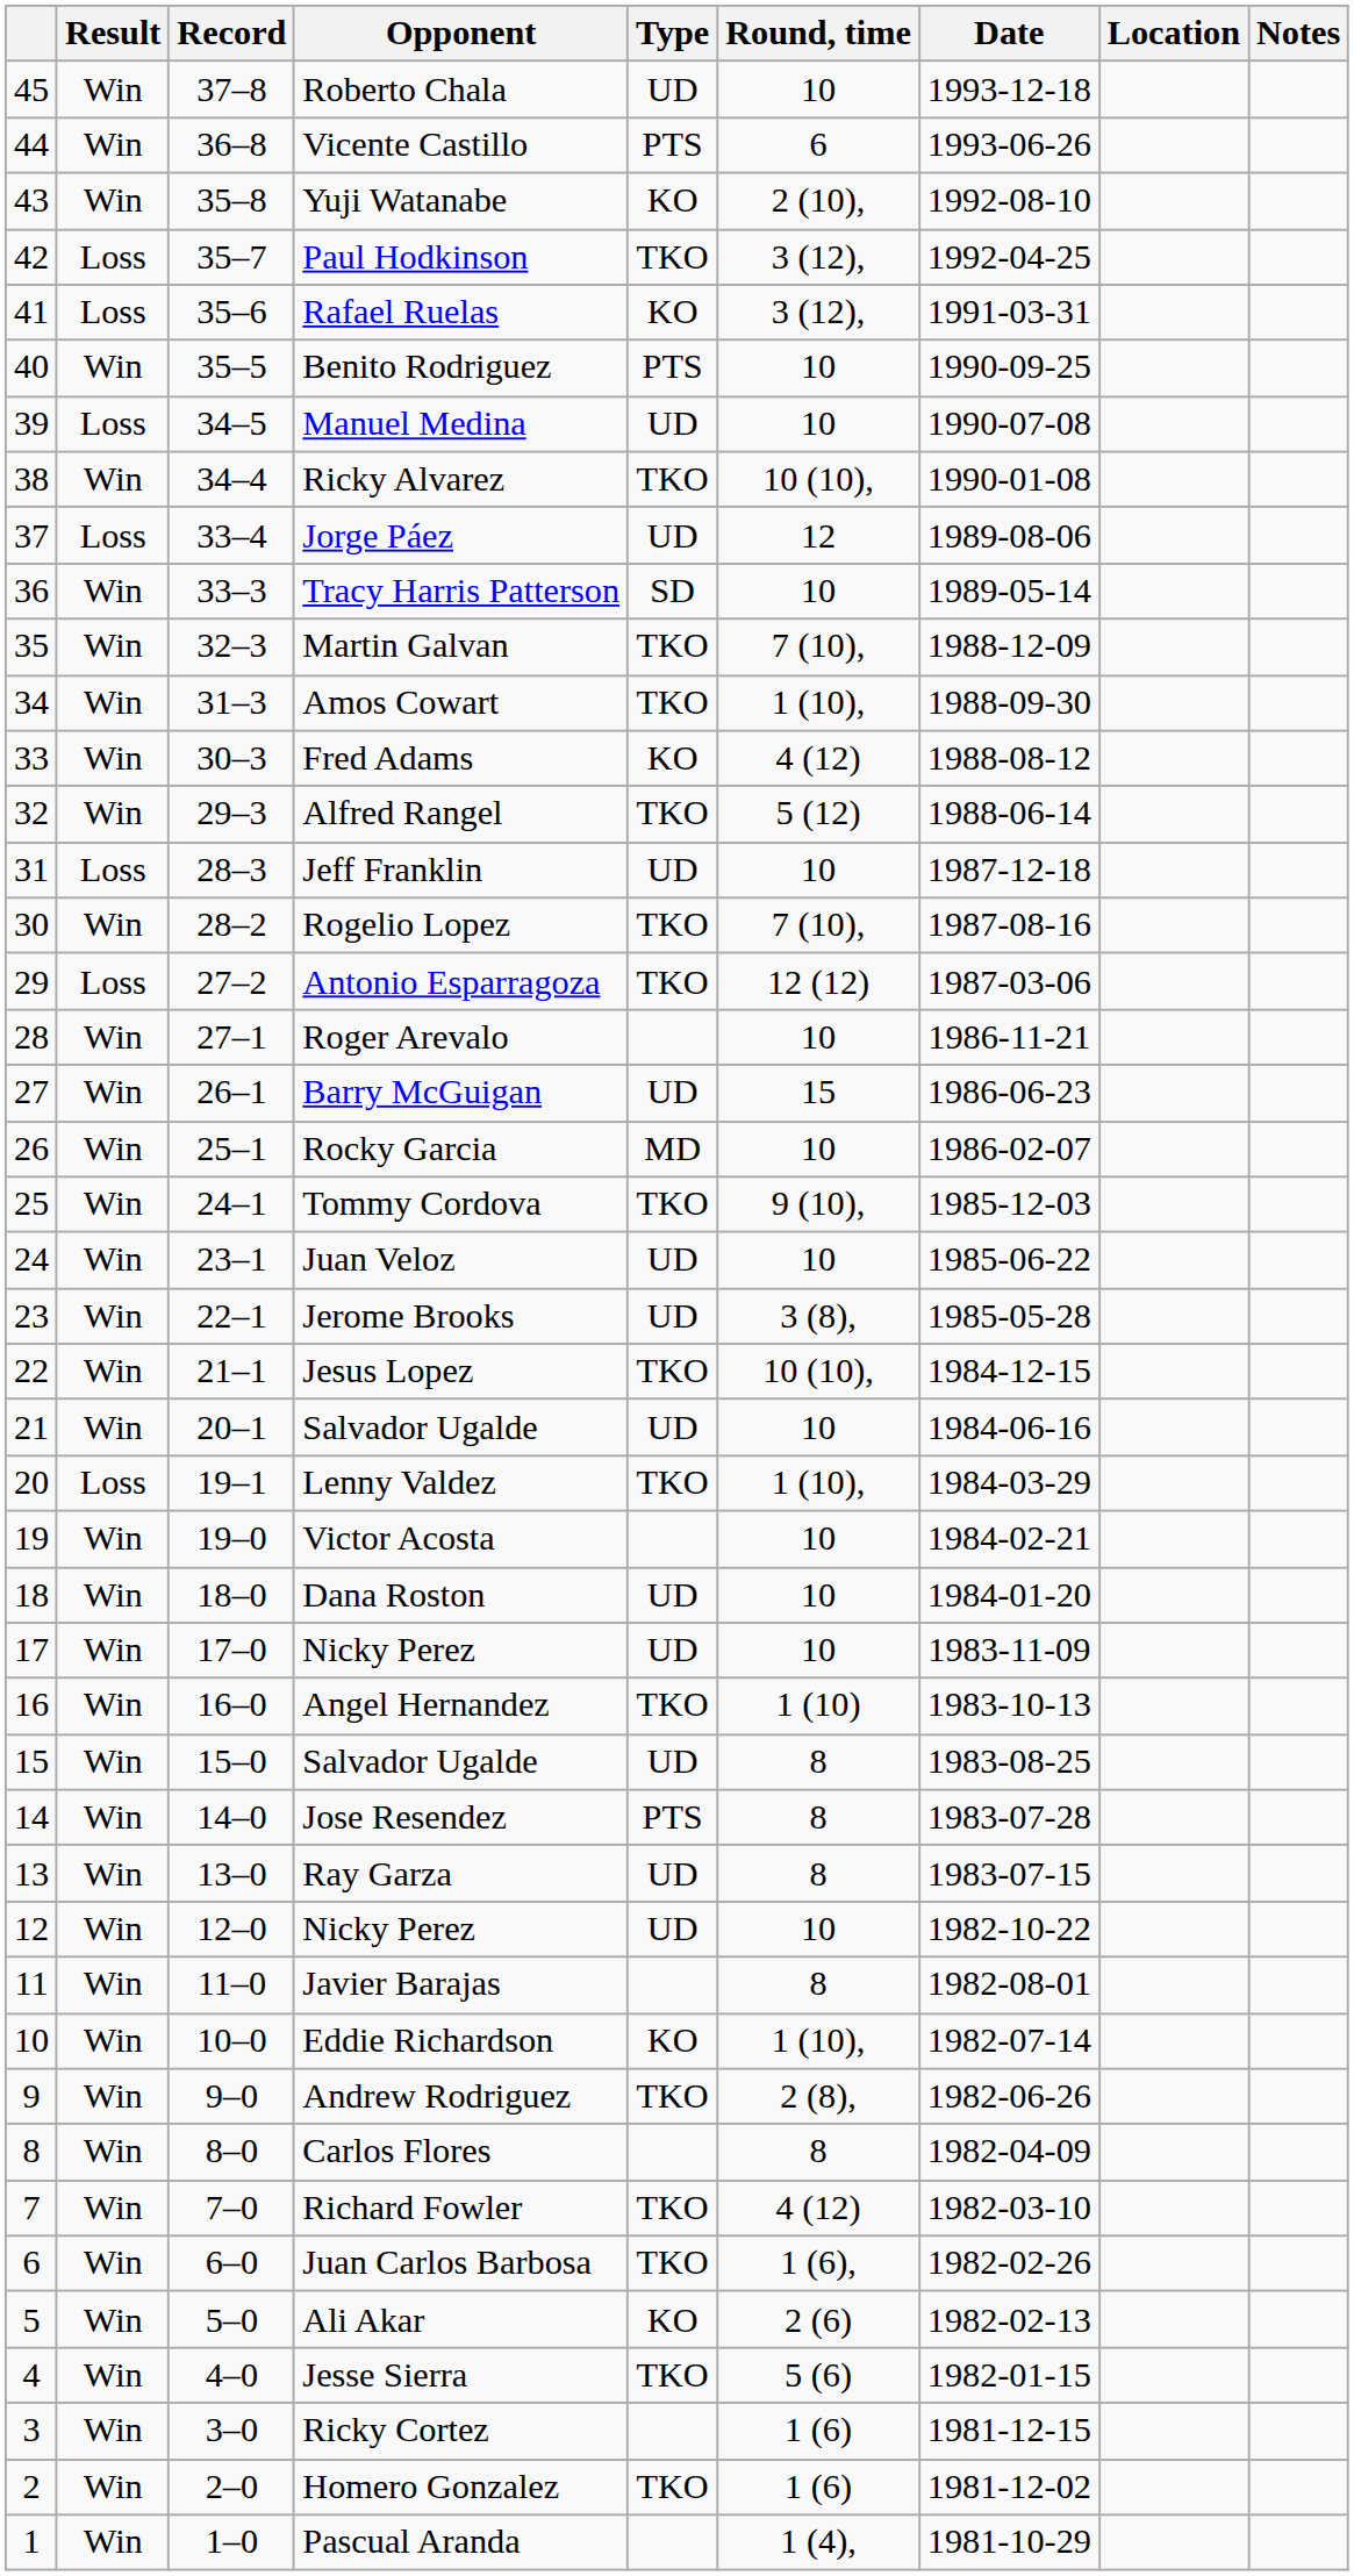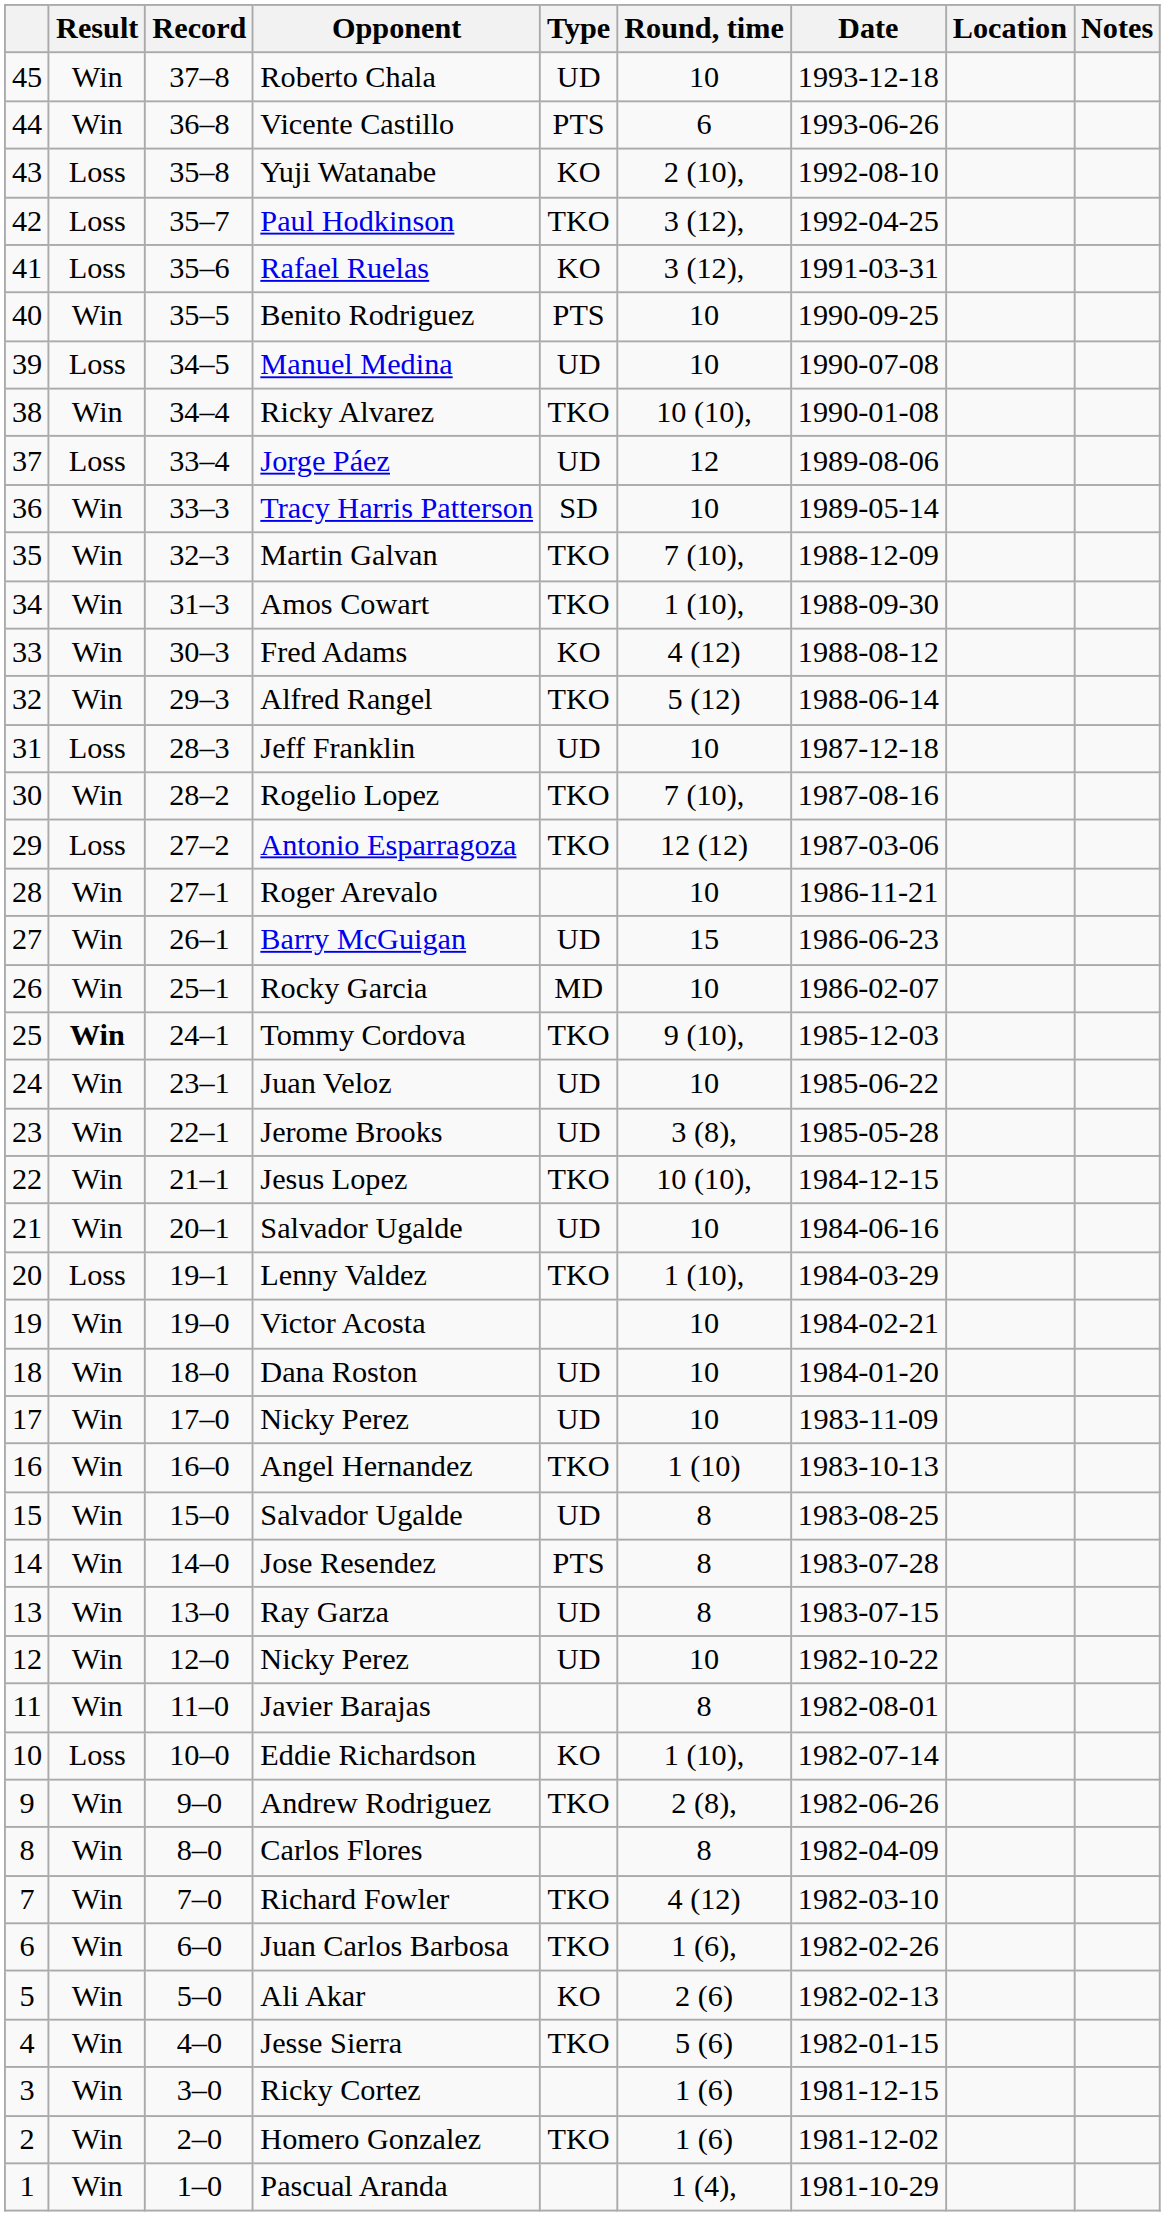Yuji Watanabe | Result: Win -> Loss
Tommy Cordova | Result: normal -> bold
Eddie Richardson | Result: Win -> Loss
